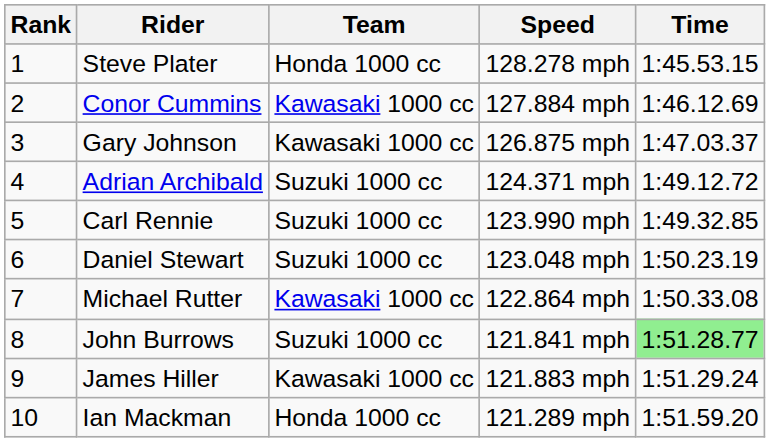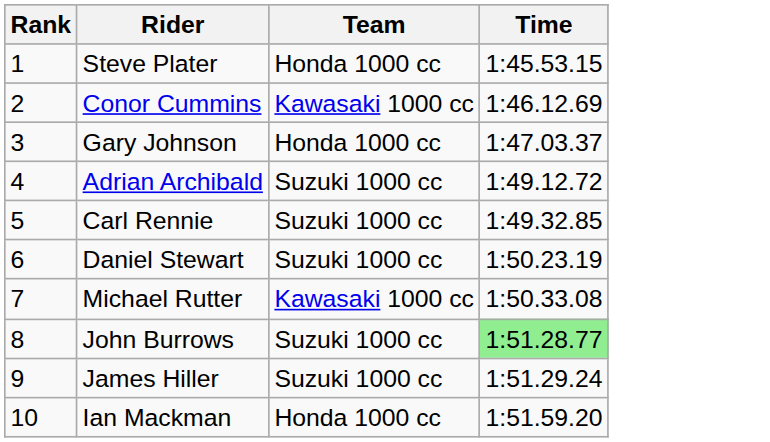- column: Speed | 128.278 mph | 127.884 mph | 126.875 mph | 124.371 mph | 123.990 mph | 123.048 mph | 122.864 mph | 121.841 mph | 121.883 mph | 121.289 mph
Gary Johnson | Team: Kawasaki 1000 cc -> Honda 1000 cc
James Hiller | Team: Kawasaki 1000 cc -> Suzuki 1000 cc
